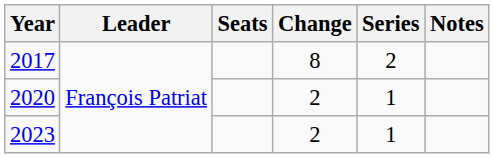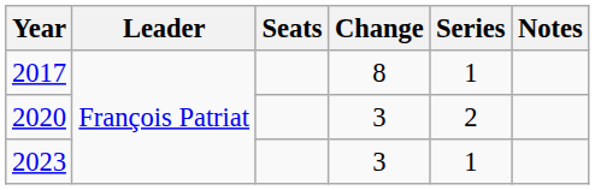2017 | Series: 2 -> 1
2020 | Change: 2 -> 3
2020 | Series: 1 -> 2
2023 | Change: 2 -> 3
